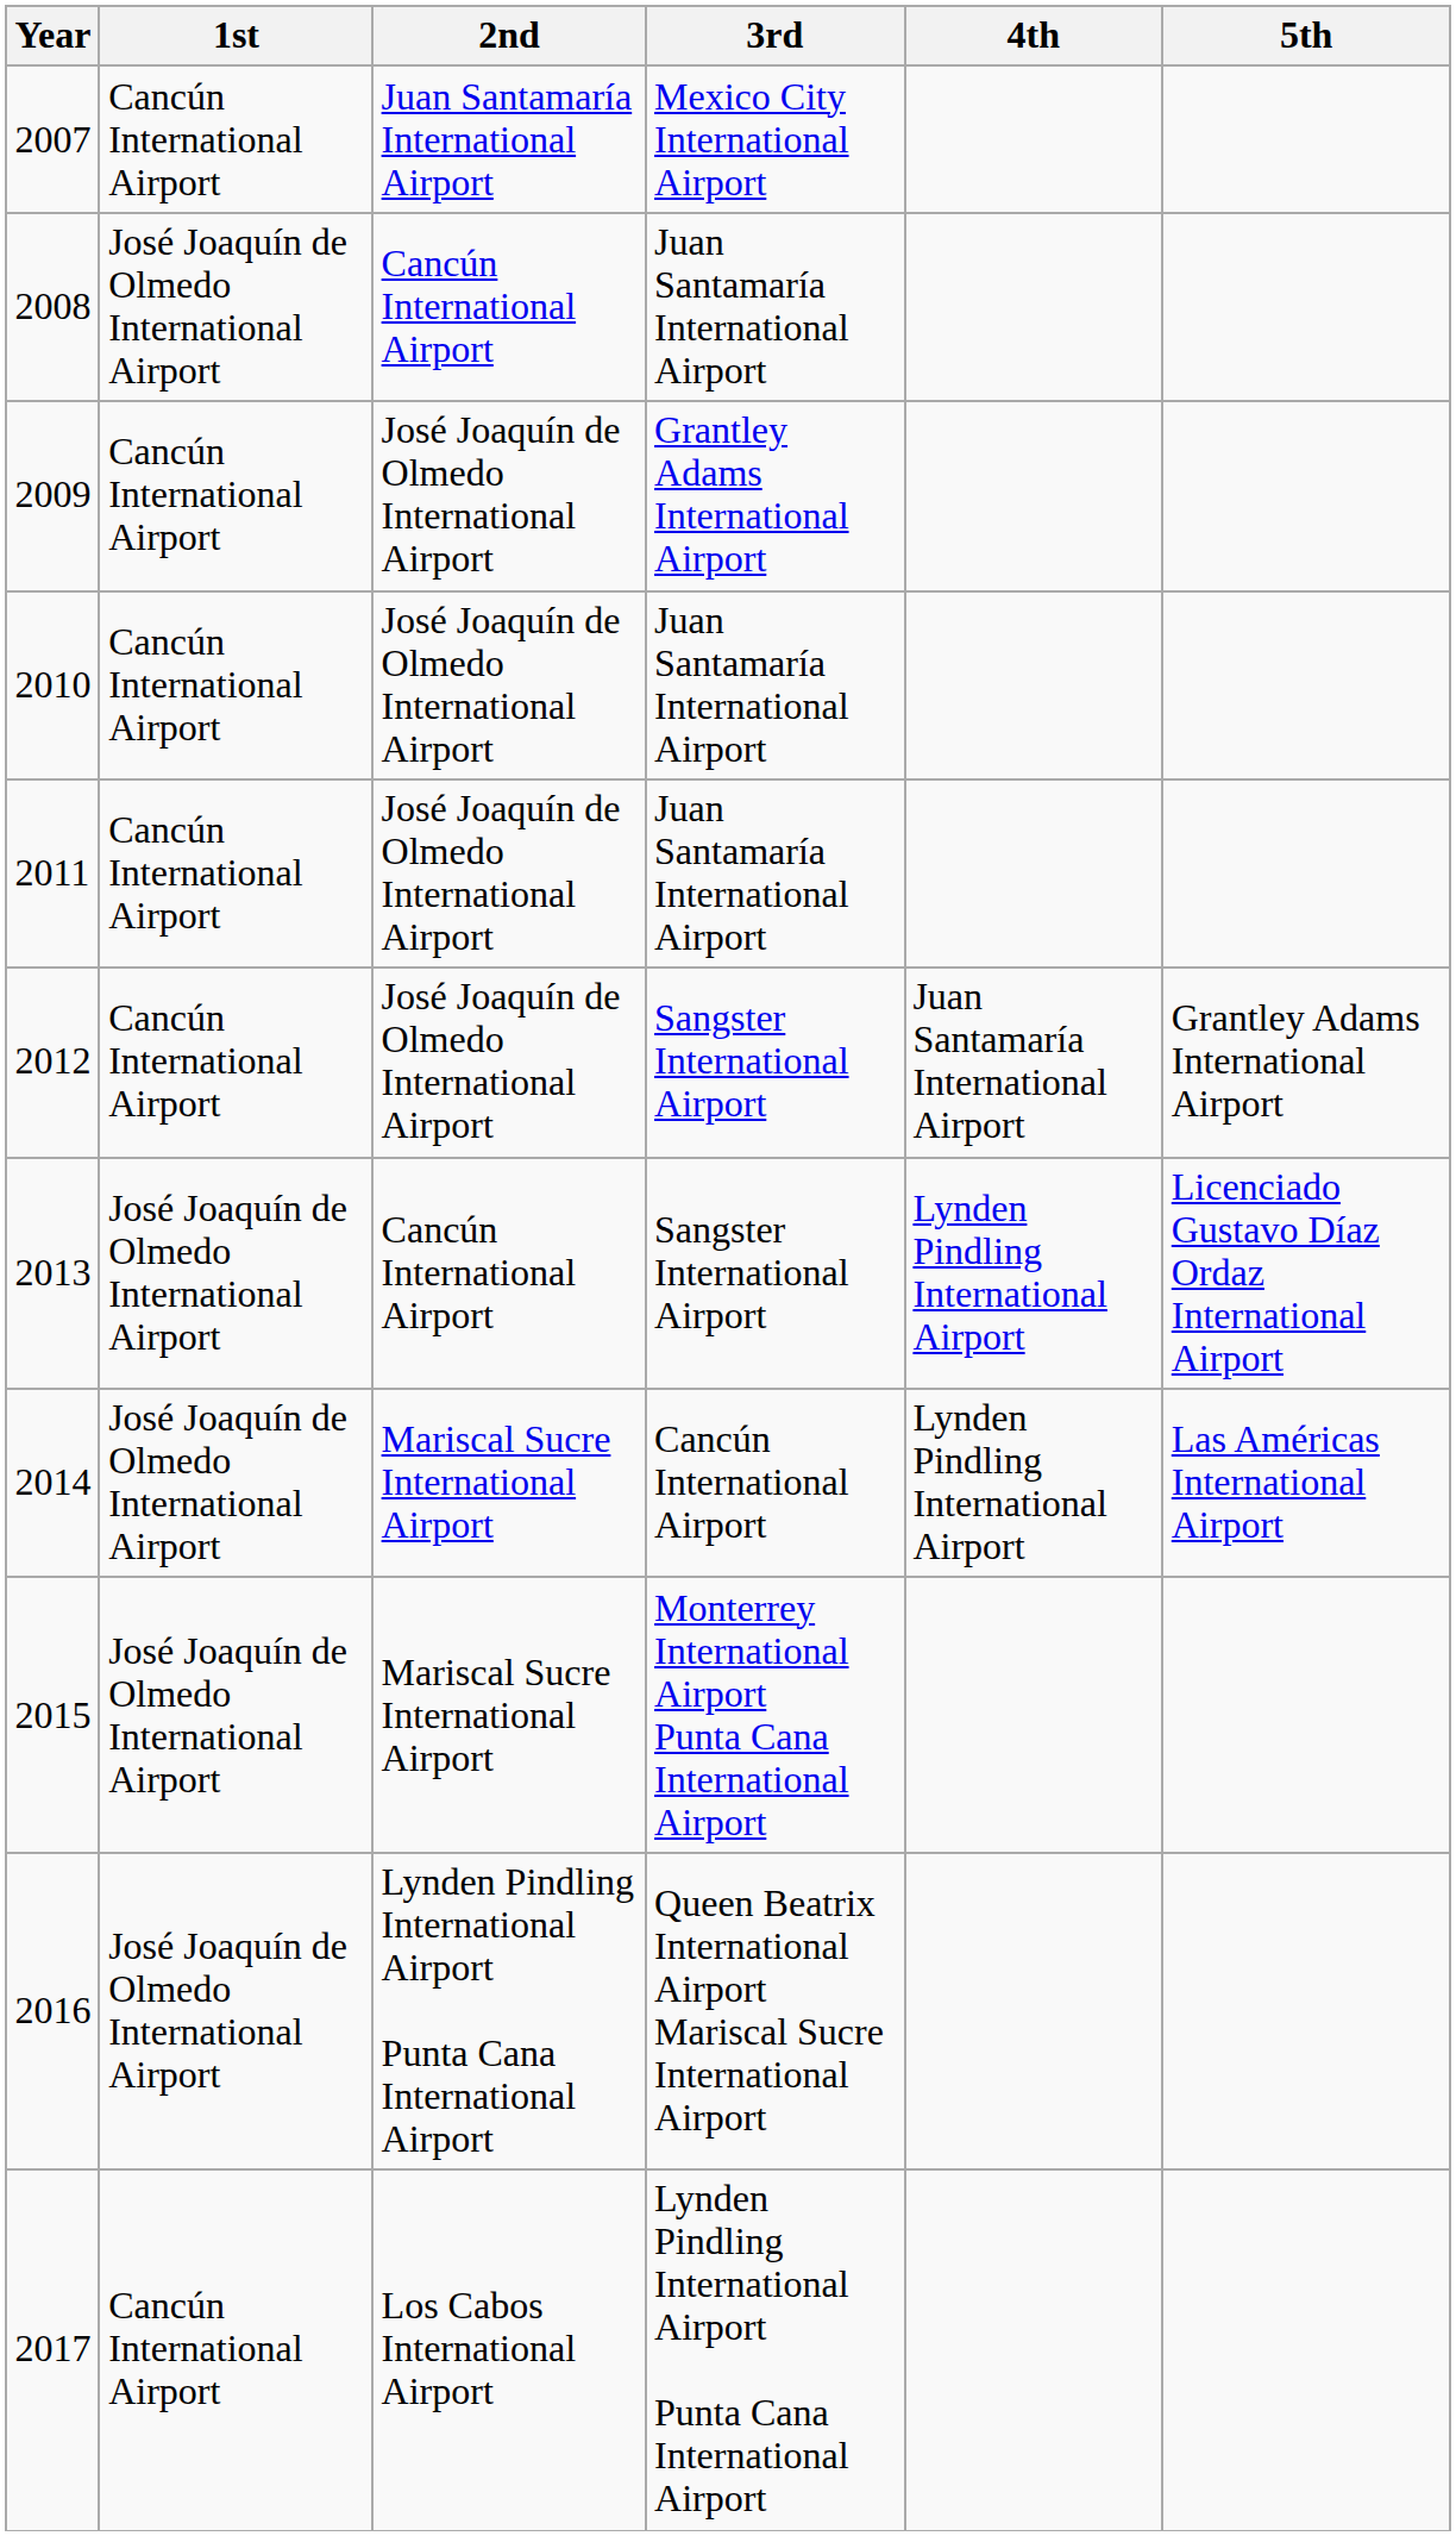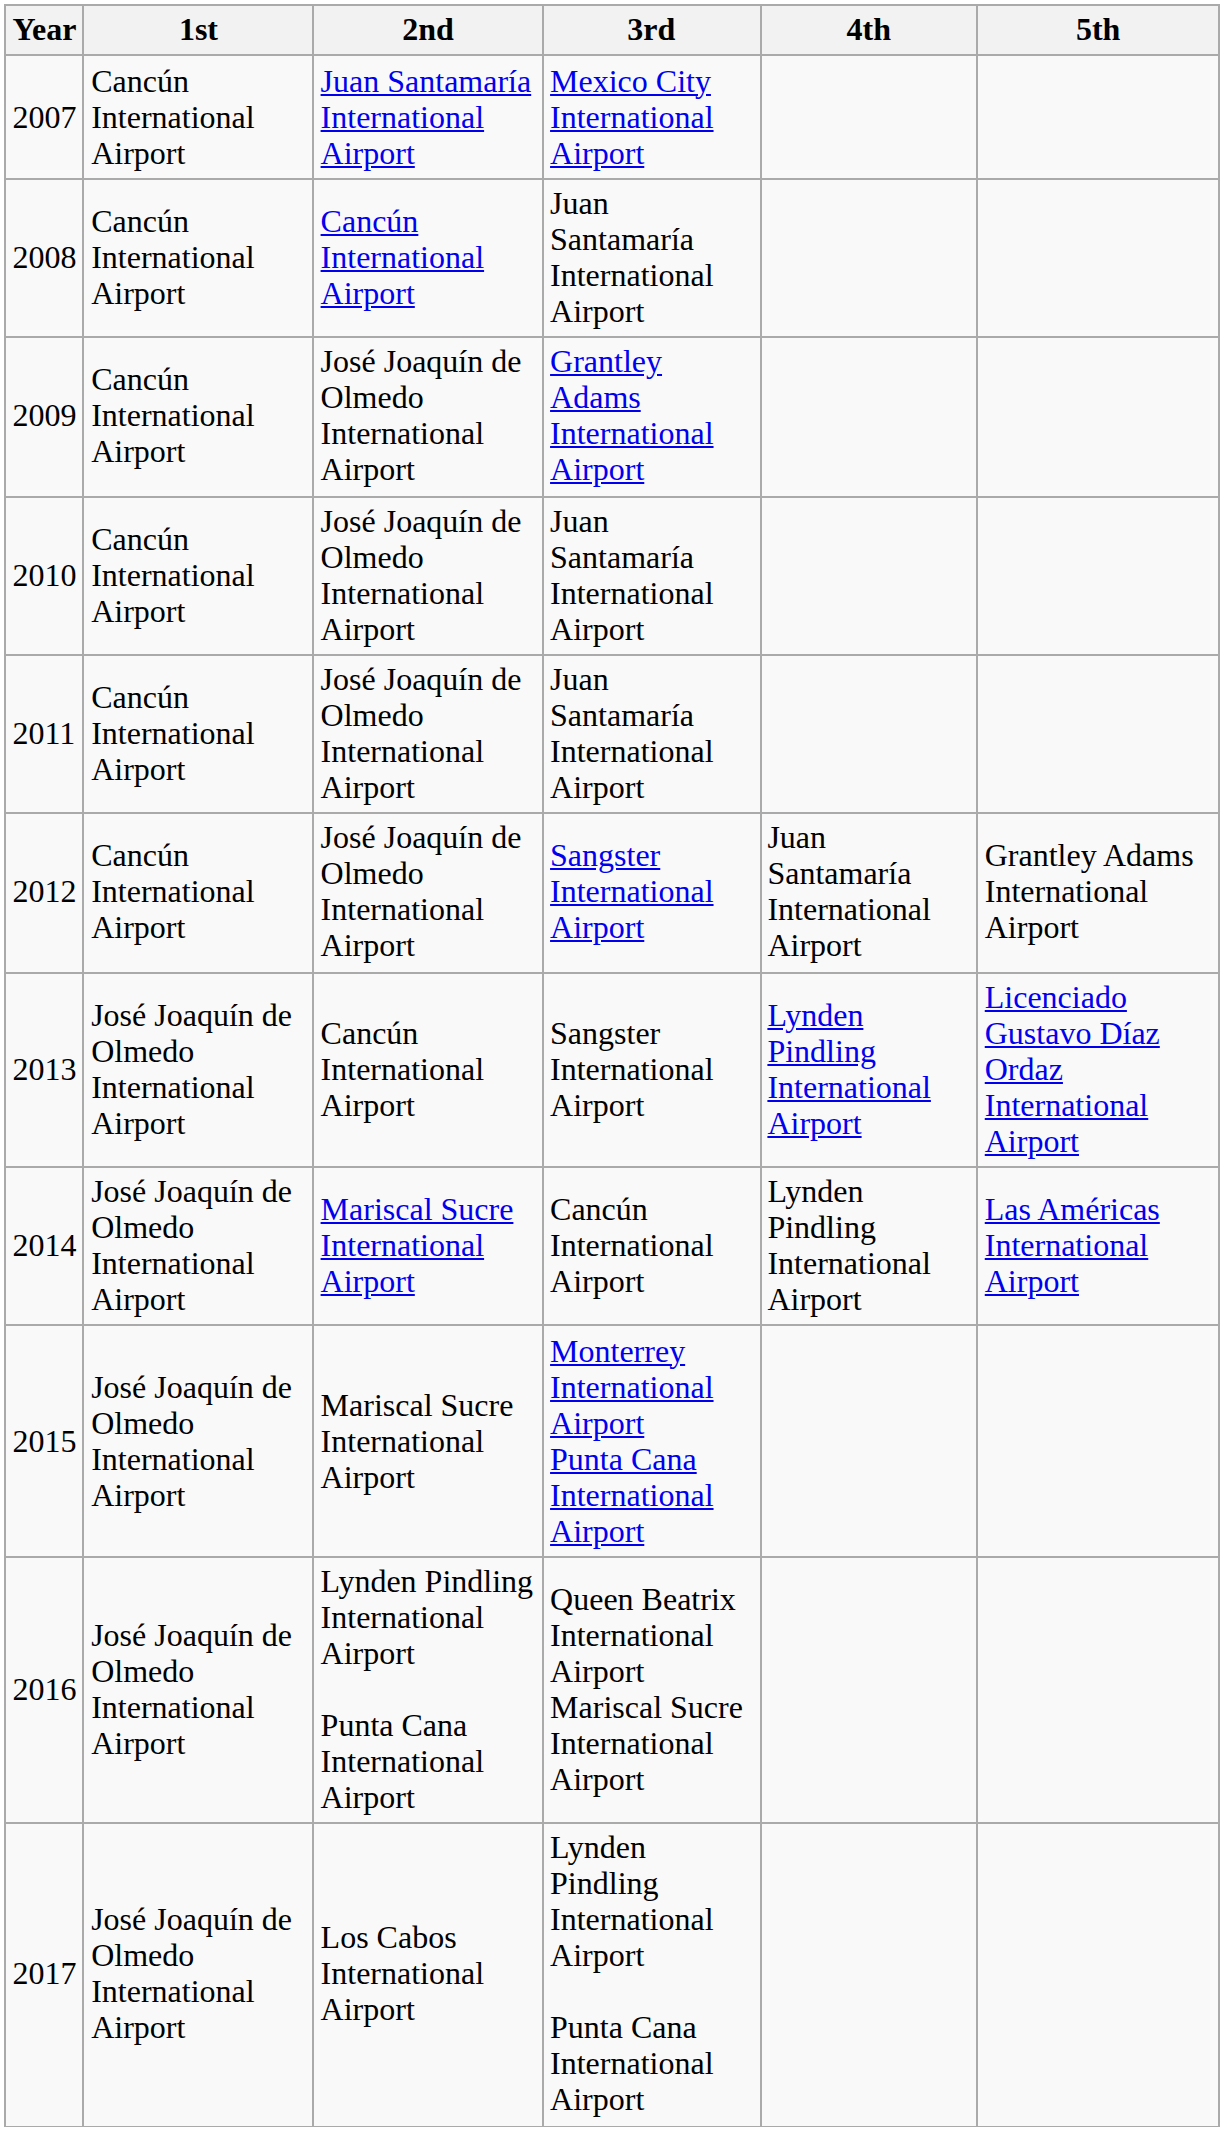2008 | 1st: José Joaquín de Olmedo International Airport -> Cancún International Airport
2017 | 1st: Cancún International Airport -> José Joaquín de Olmedo International Airport
